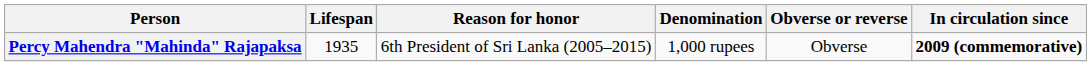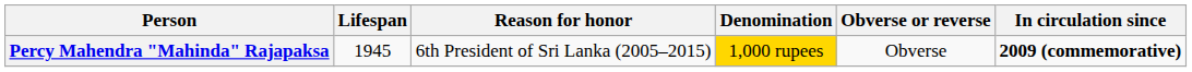Percy Mahendra "Mahinda" Rajapaksa | Lifespan: 1935 -> 1945
Percy Mahendra "Mahinda" Rajapaksa | Denomination: no background -> gold background
